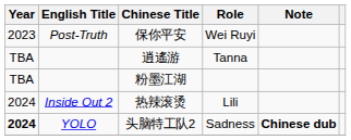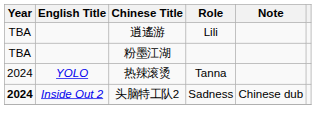- row: 2023 | Post-Truth | 保你平安 | Wei Ruyi
逍遙游 | Role: Tanna -> Lili
热辣滚烫 | English Title: Inside Out 2 -> YOLO
热辣滚烫 | Role: Lili -> Tanna
头脑特工队2 | English Title: YOLO -> Inside Out 2
头脑特工队2 | Note: bold -> normal
